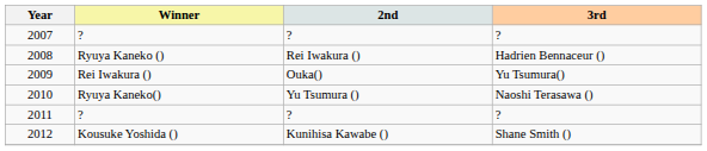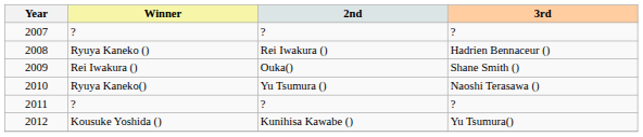2009 | 3rd: Yu Tsumura() -> Shane Smith ()
2012 | 3rd: Shane Smith () -> Yu Tsumura()
